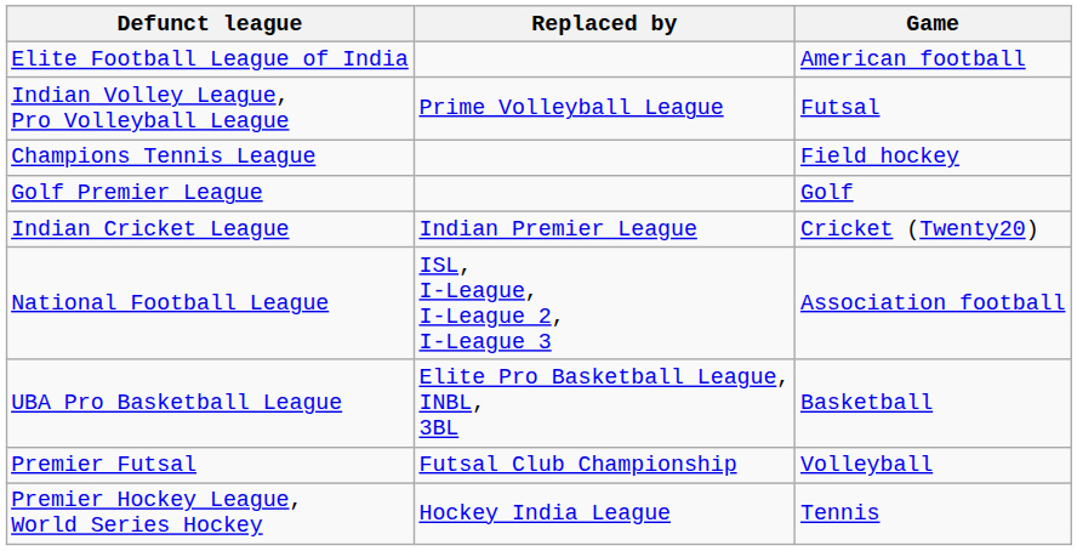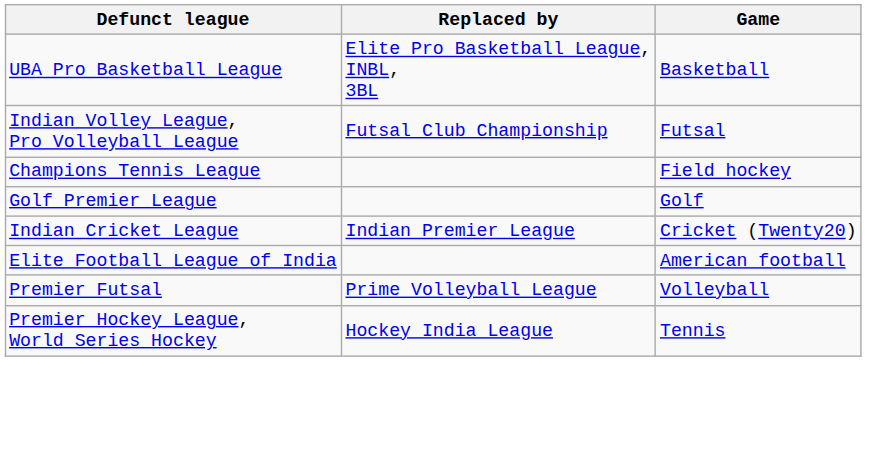rows swapped: UBA Pro Basketball League <-> Elite Football League of India
Indian Volley League, Pro Volleyball League | Replaced by: Prime Volleyball League -> Futsal Club Championship
- row: National Football League | ISL, I-League, I-League 2, I-League 3 | Association football
Premier Futsal | Replaced by: Futsal Club Championship -> Prime Volleyball League
